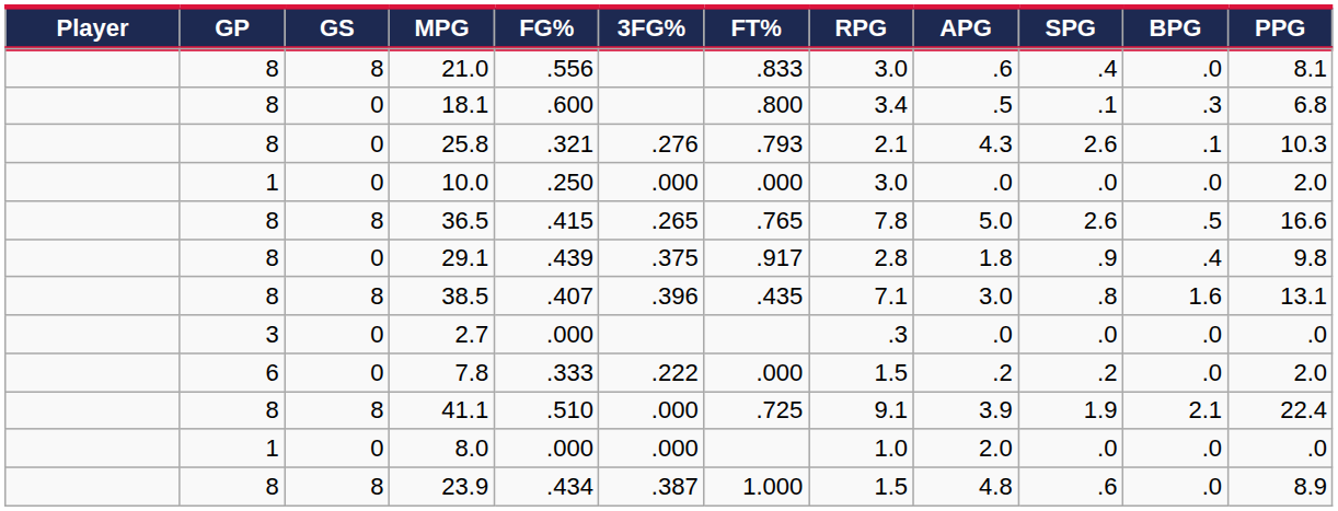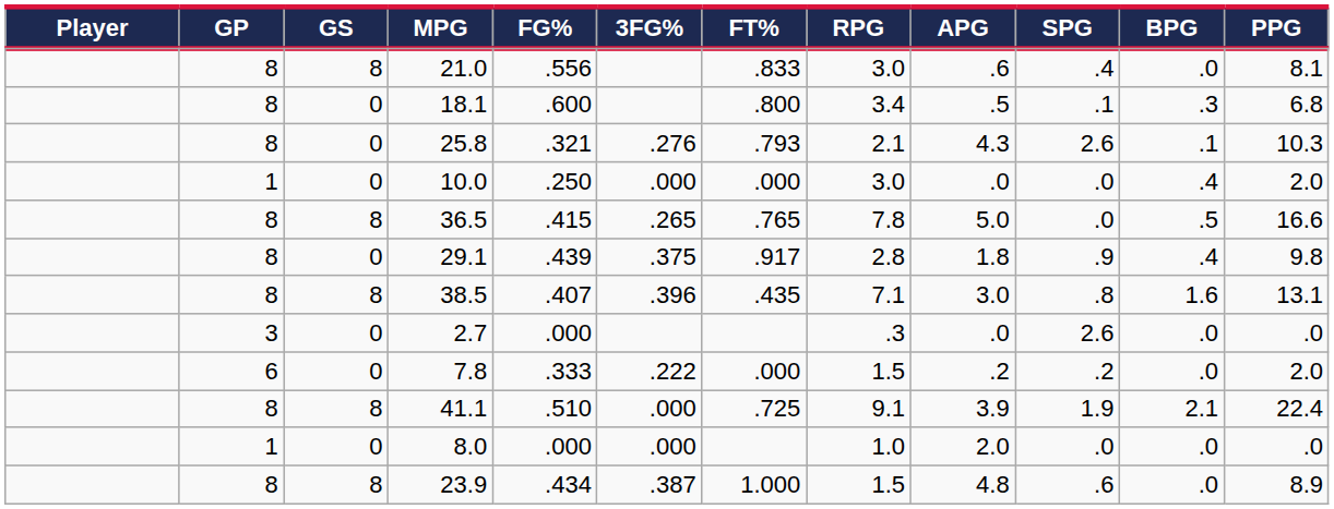10.0 | BPG: .0 -> .4
36.5 | SPG: 2.6 -> .0
2.7 | SPG: .0 -> 2.6
